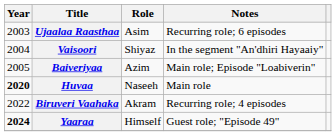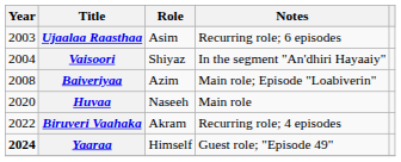Baiveriyaa | Year: 2005 -> 2008
Huvaa | Year: bold -> normal
